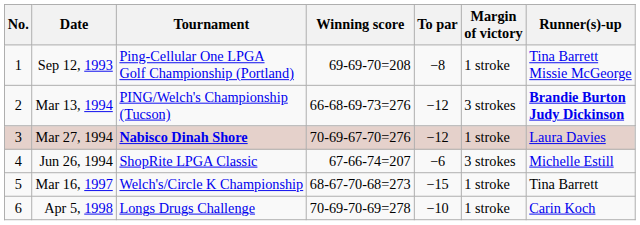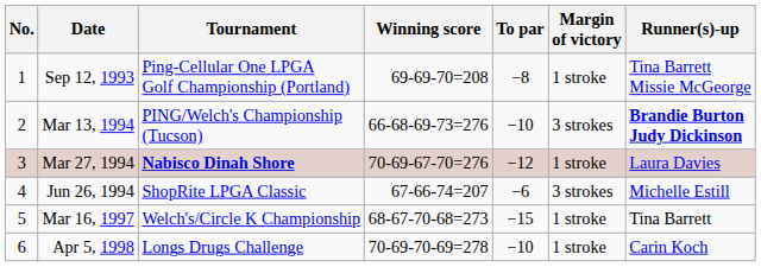Mar 13, 1994 | To par: −12 -> −10
